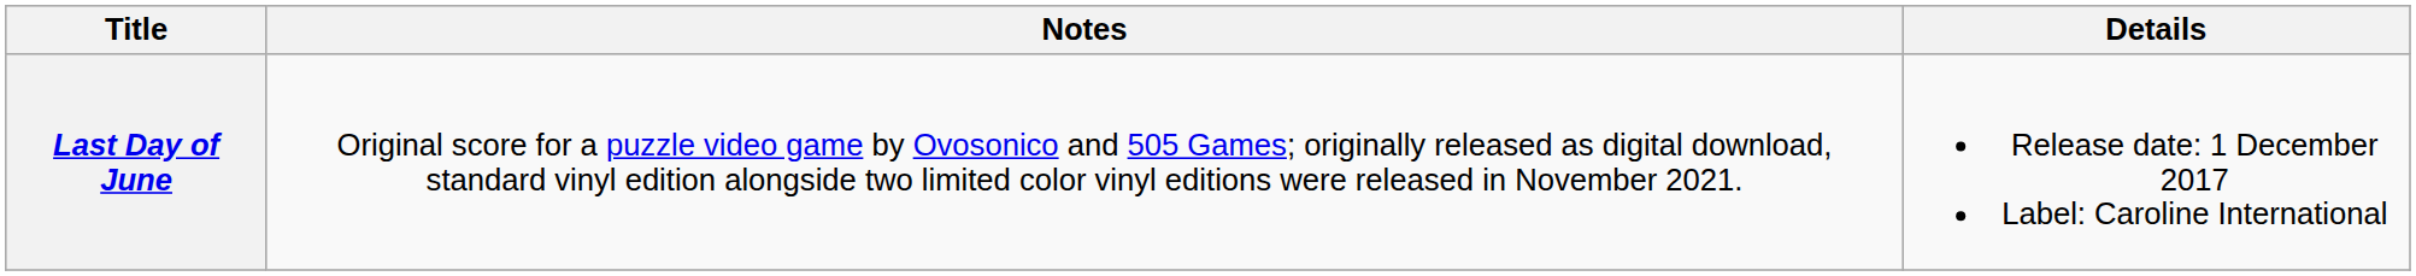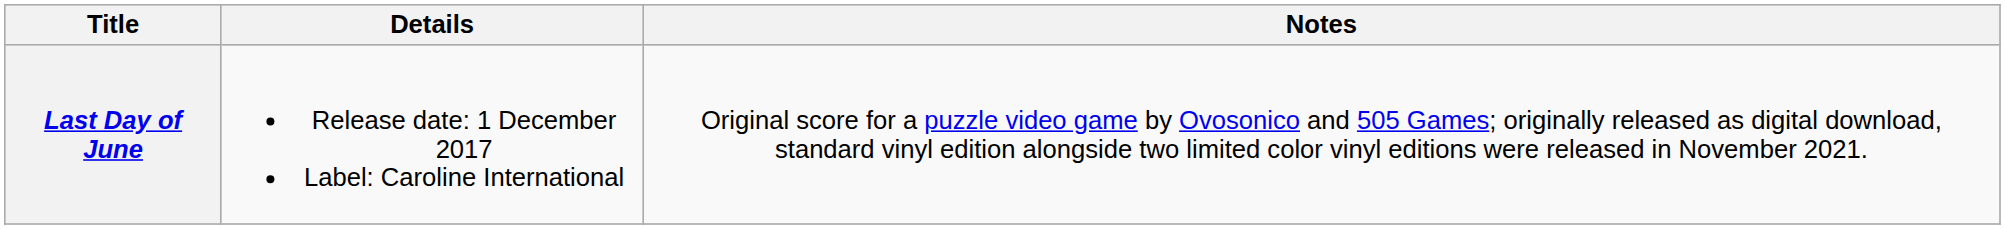columns swapped: Details <-> Notes
